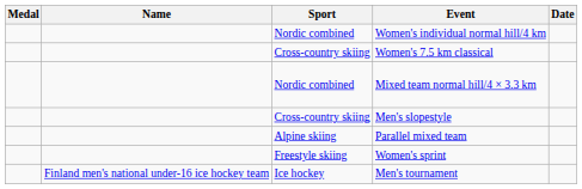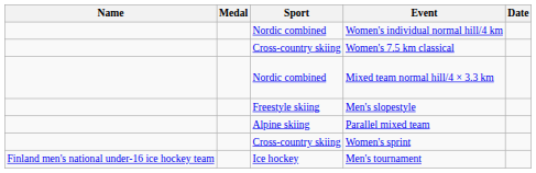columns swapped: Medal <-> Name
Men's slopestyle | Sport: Cross-country skiing -> Freestyle skiing
Women's sprint | Sport: Freestyle skiing -> Cross-country skiing
